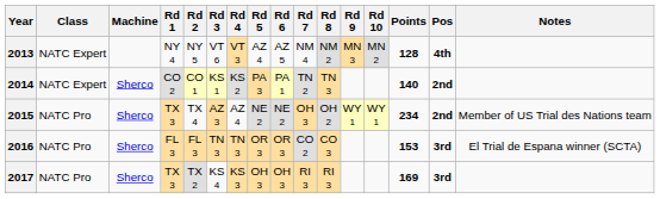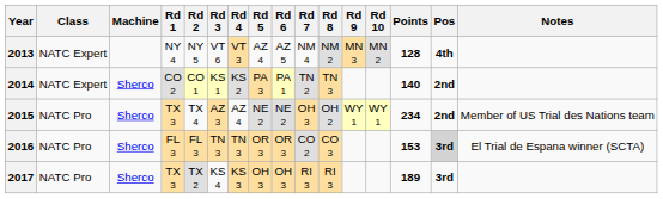2016 | Pos: no background -> lightgrey background
2017 | Points: 169 -> 189
